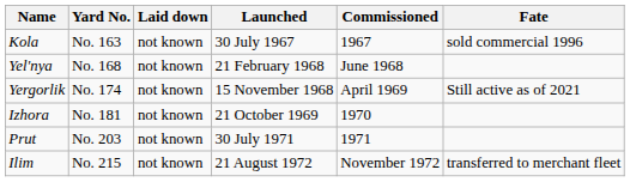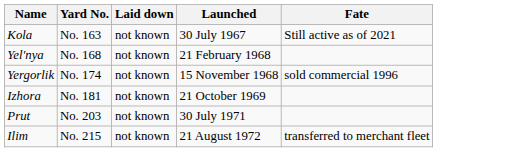- column: Commissioned | 1967 | June 1968 | April 1969 | 1970 | 1971 | November 1972
Kola | Fate: sold commercial 1996 -> Still active as of 2021
Yergorlik | Fate: Still active as of 2021 -> sold commercial 1996
